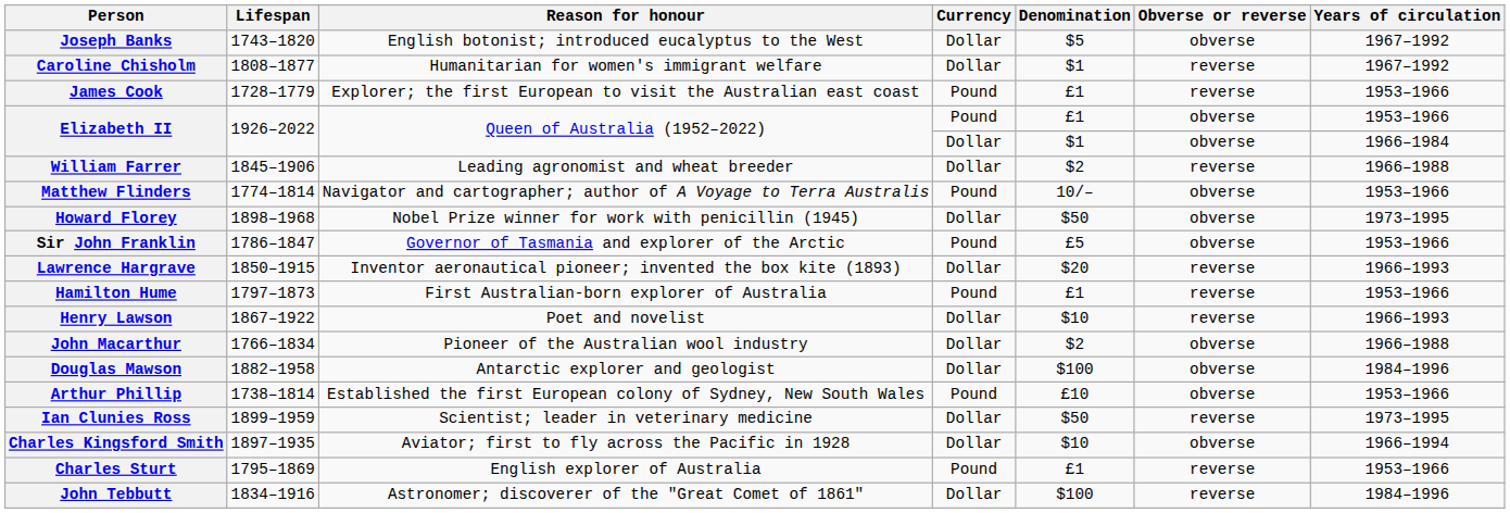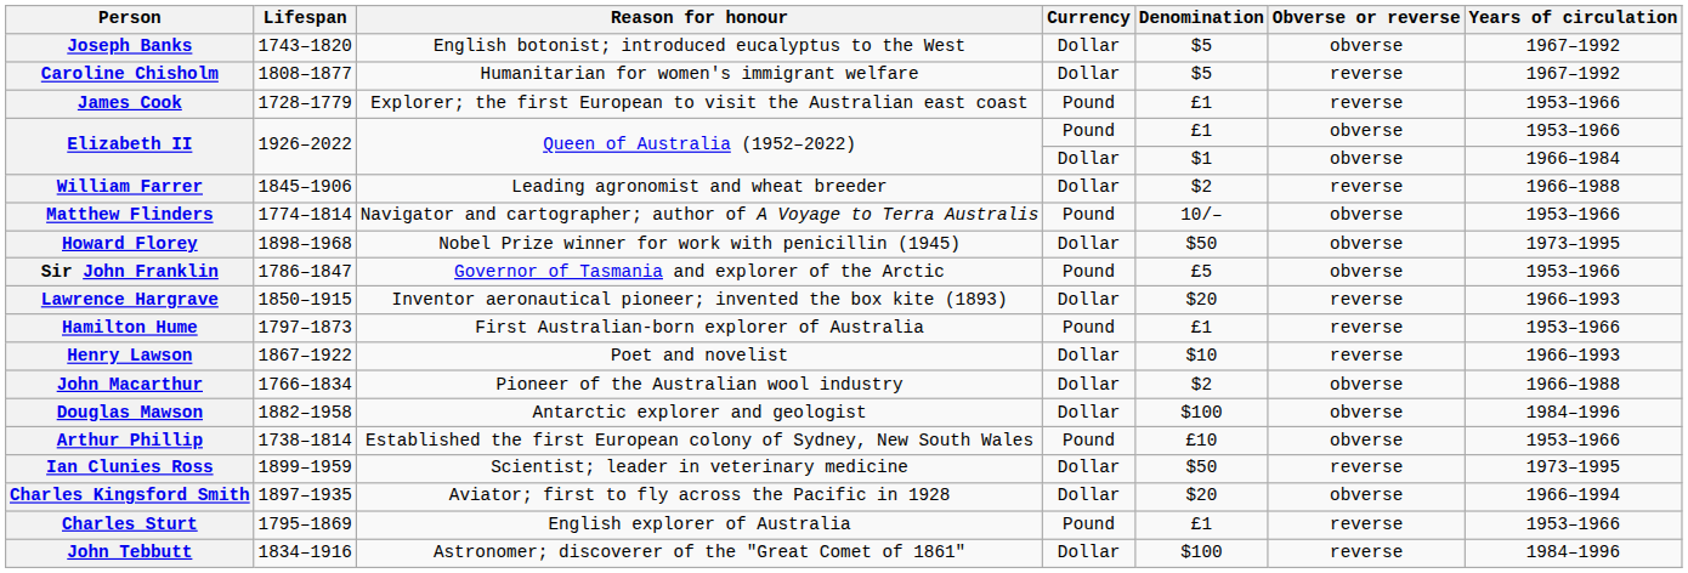Caroline Chisholm | Denomination: $1 -> $5
Charles Kingsford Smith | Denomination: $10 -> $20
